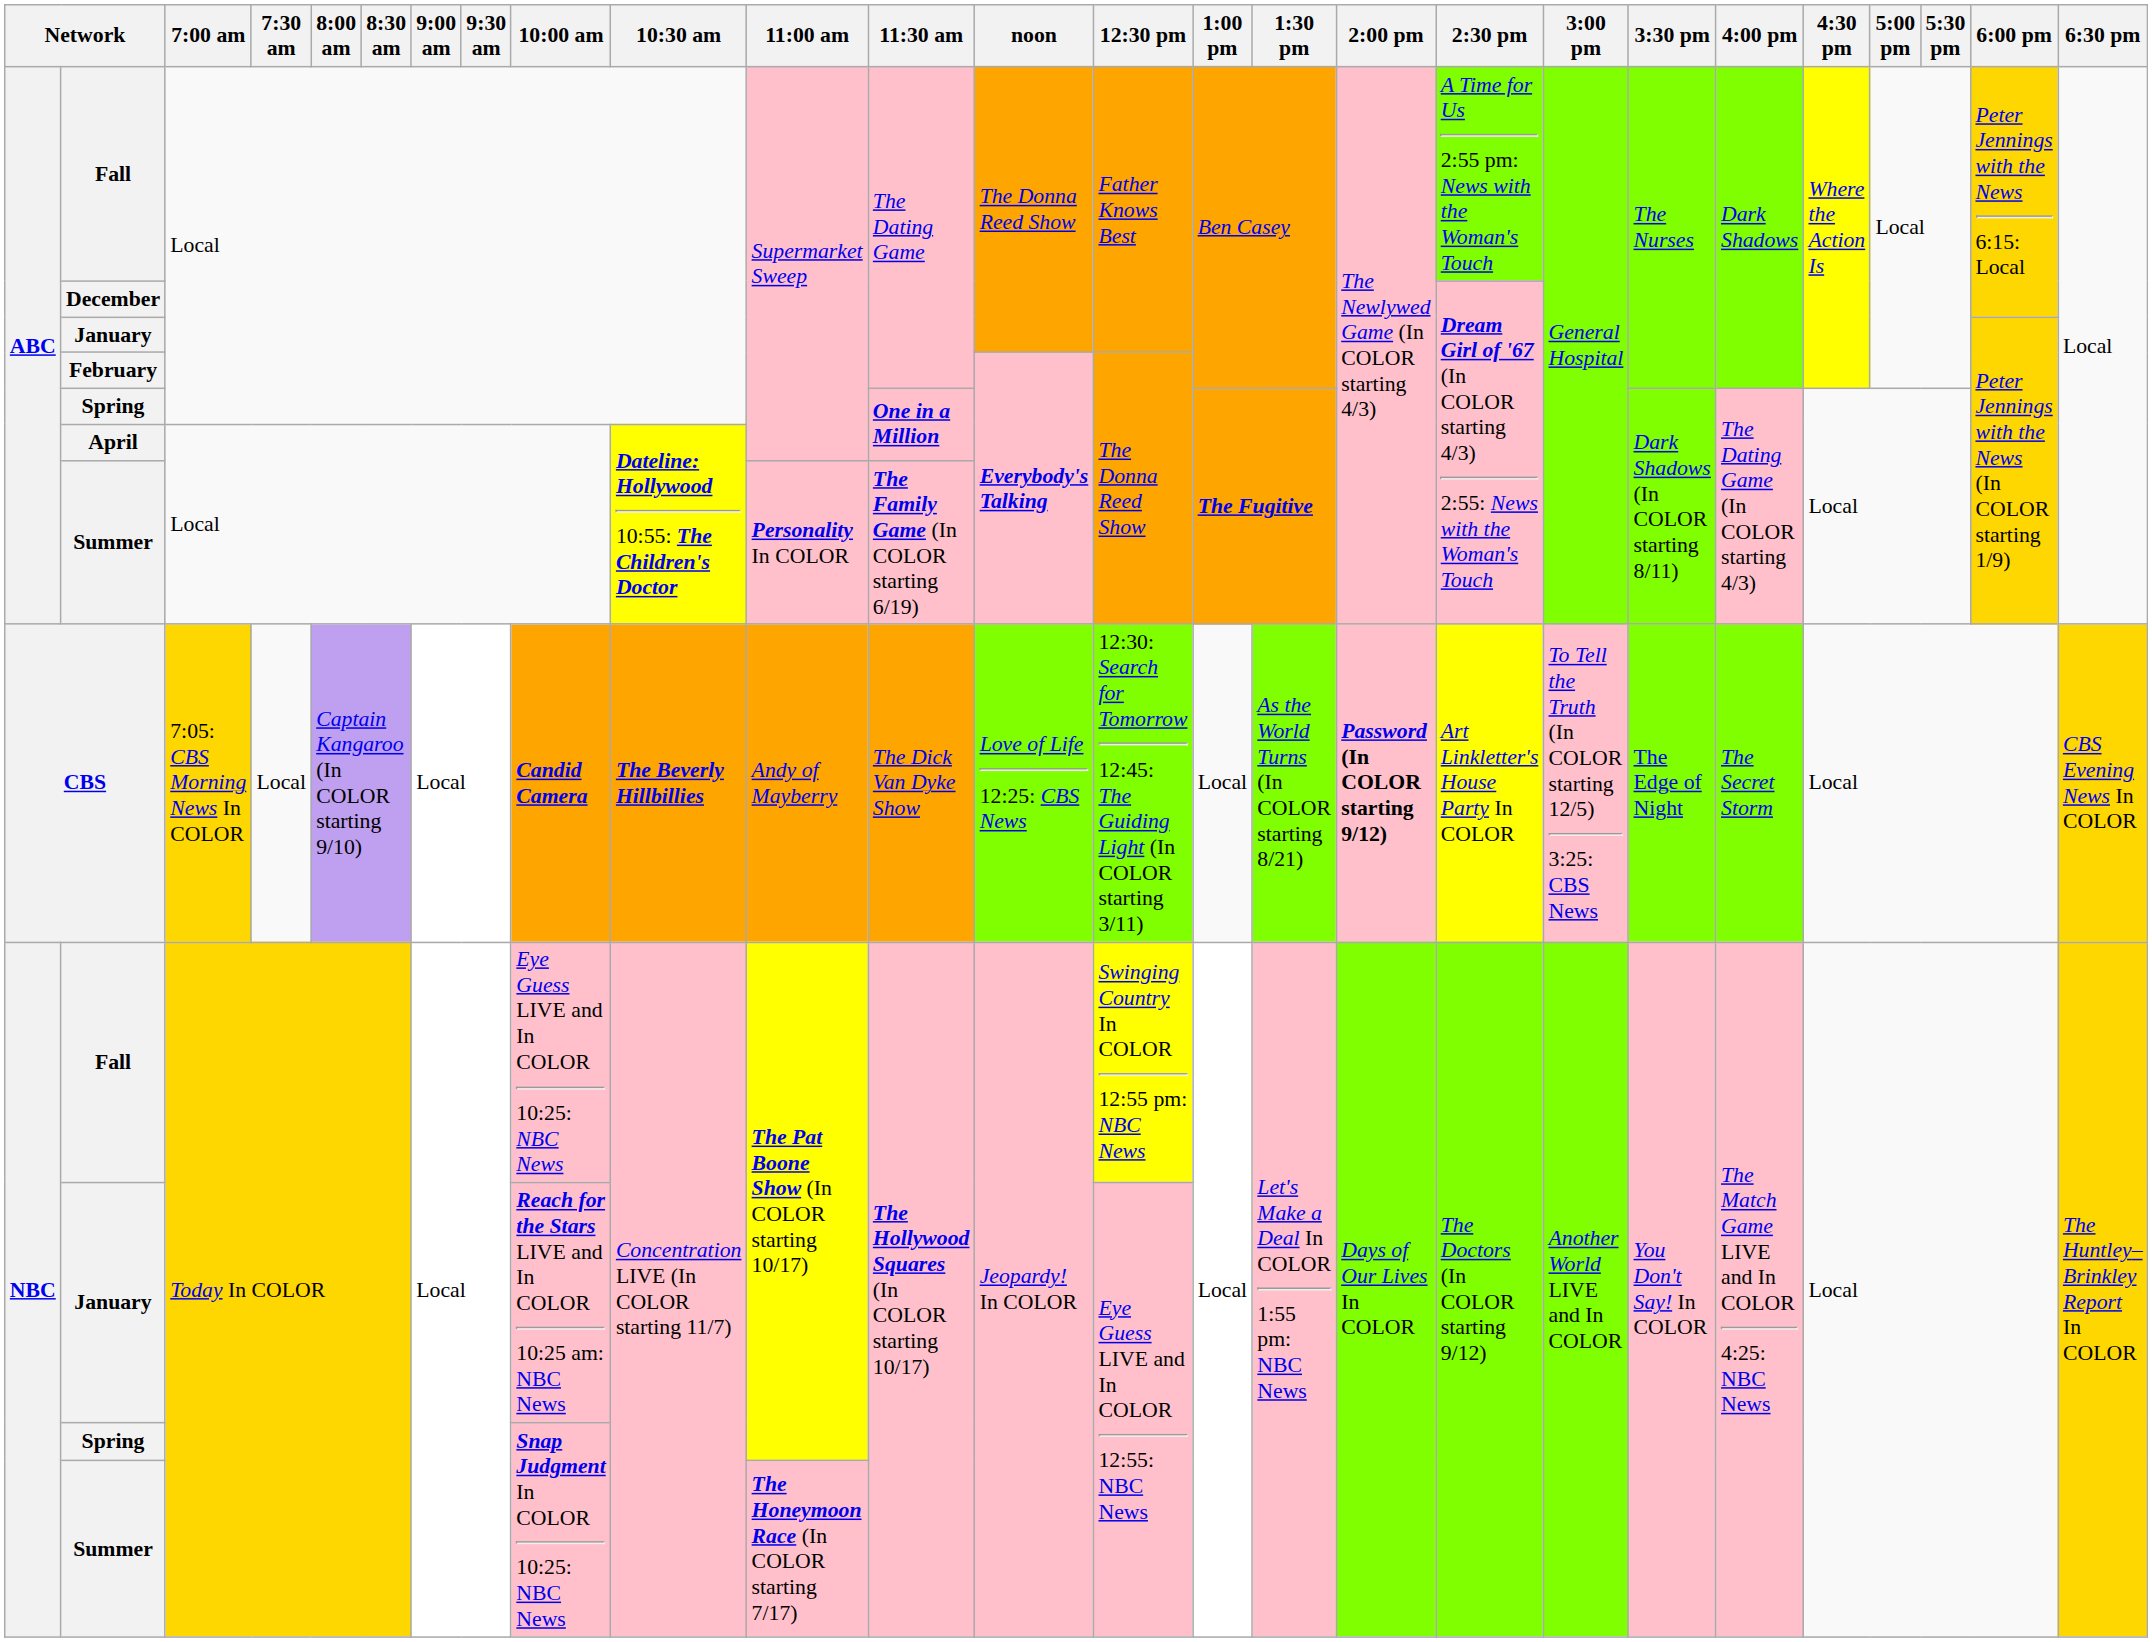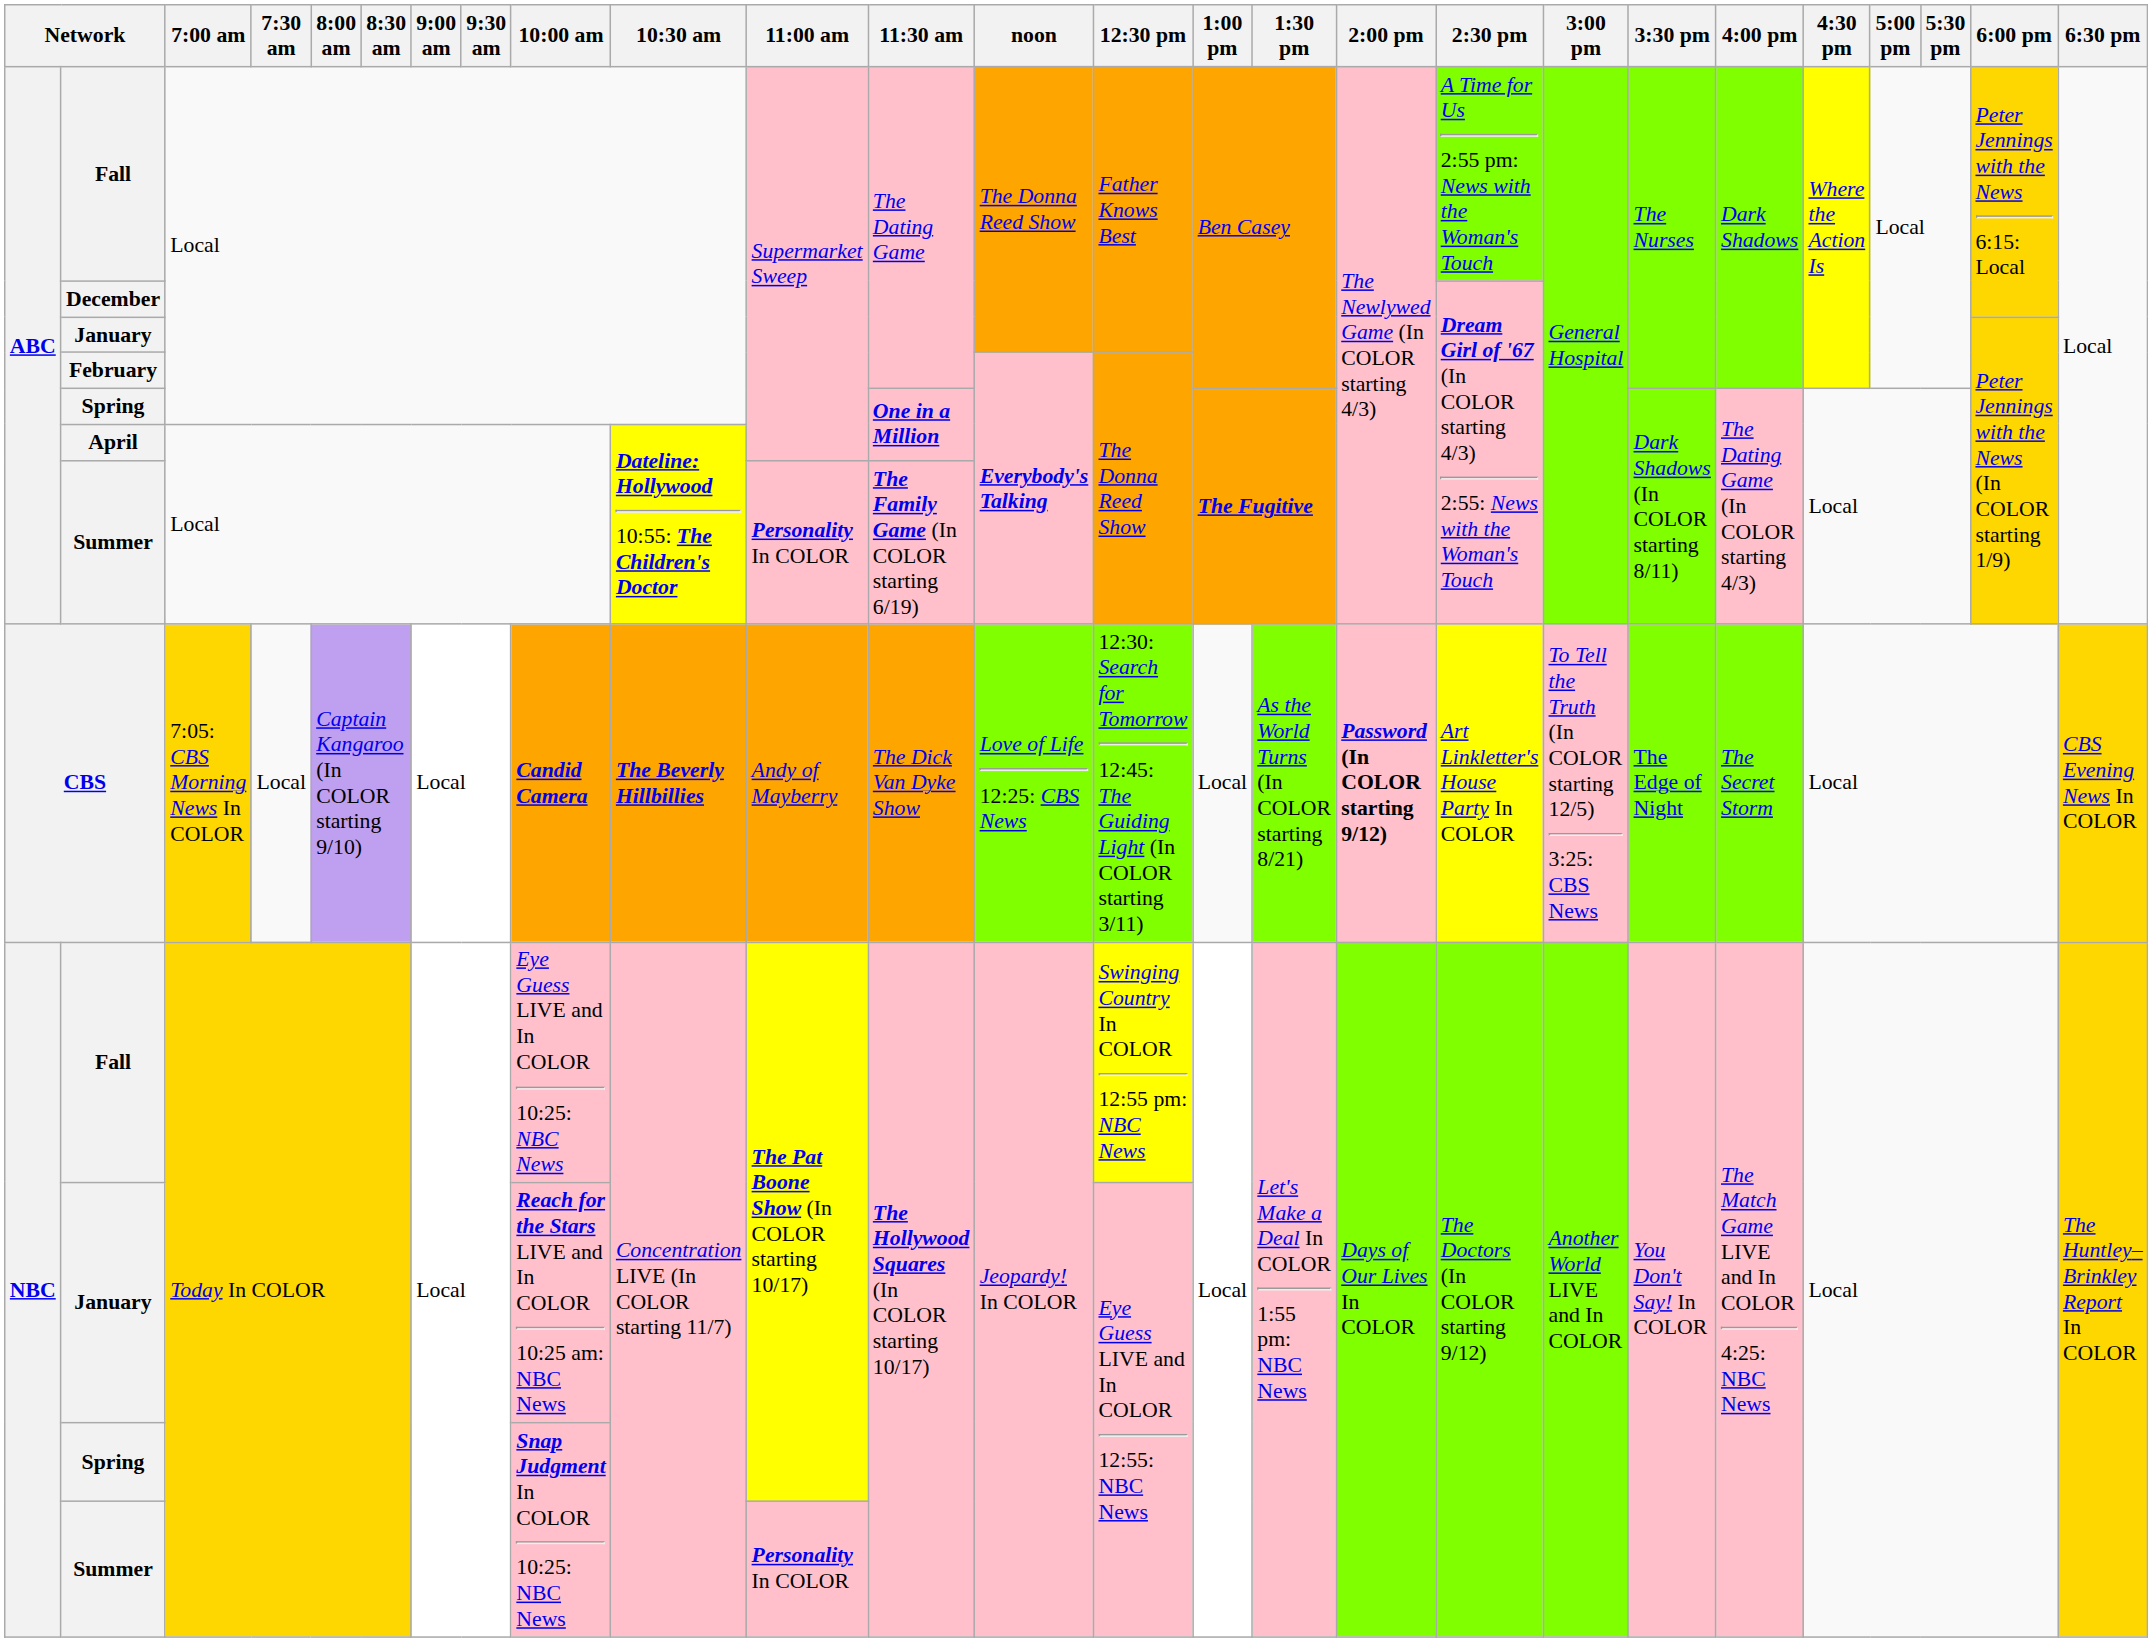NBC / Summer | 11:00 am: The Honeymoon Race (In COLOR starting 7/17) -> Personality In COLOR
